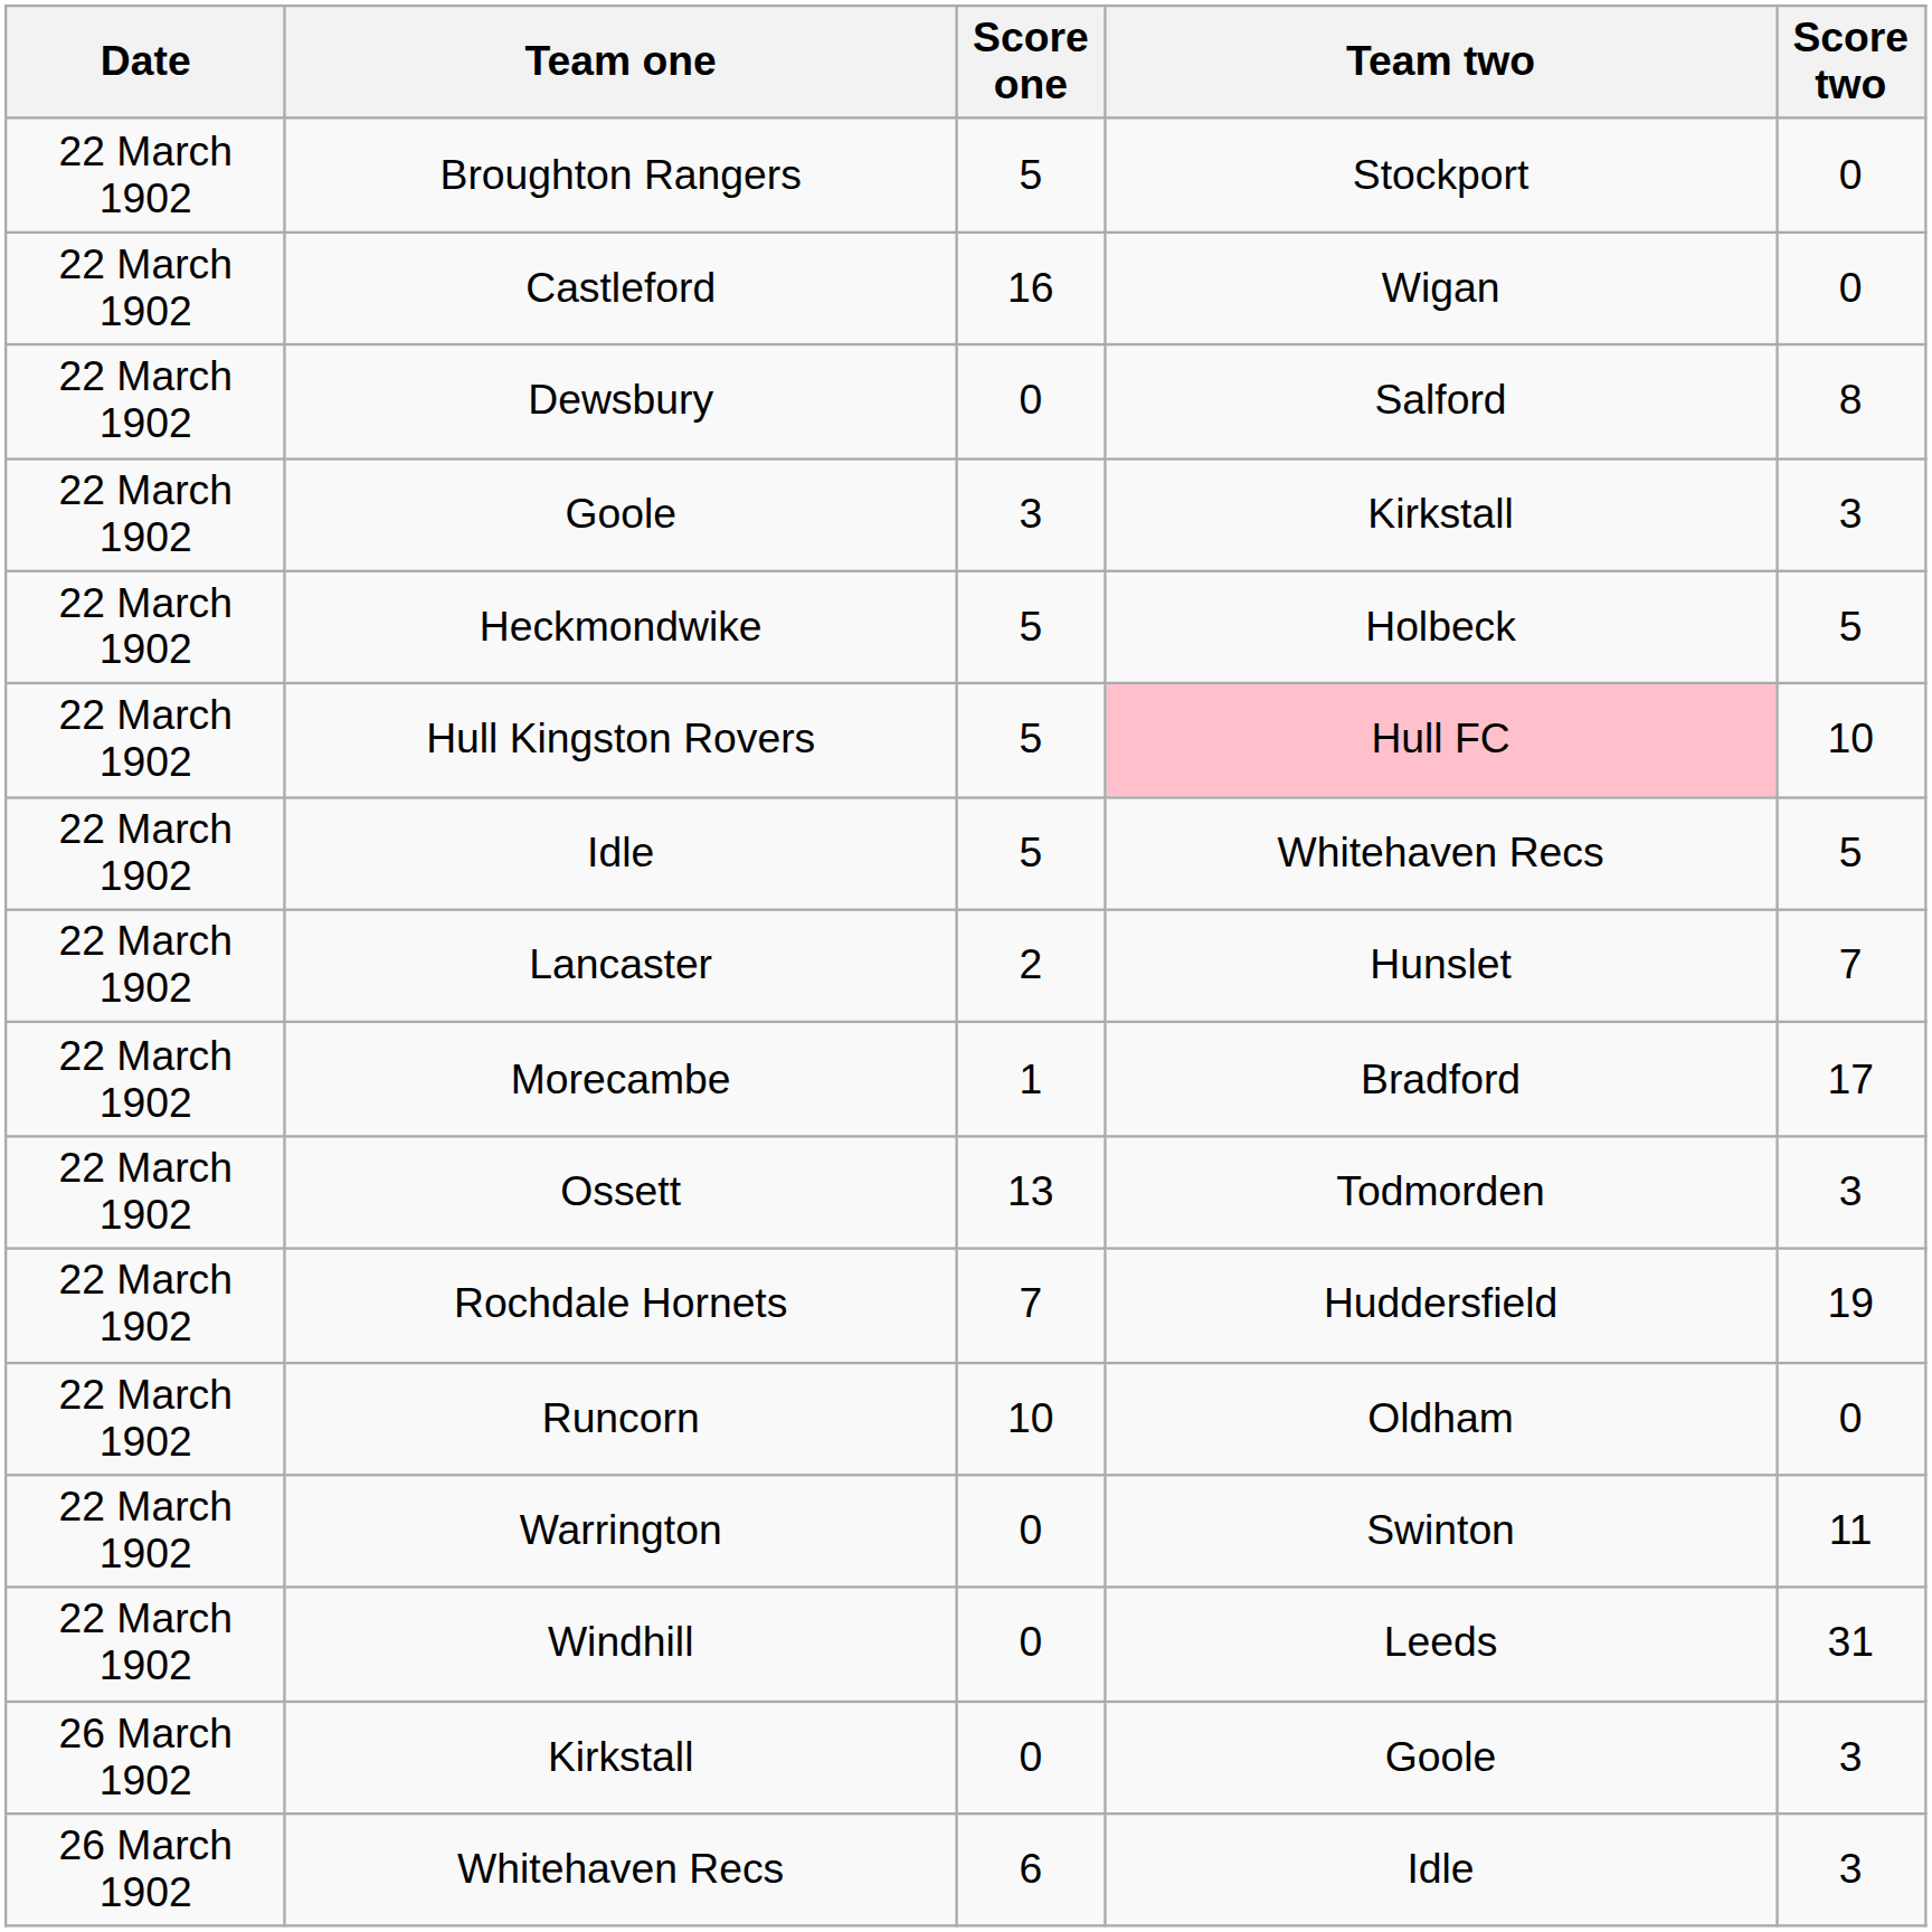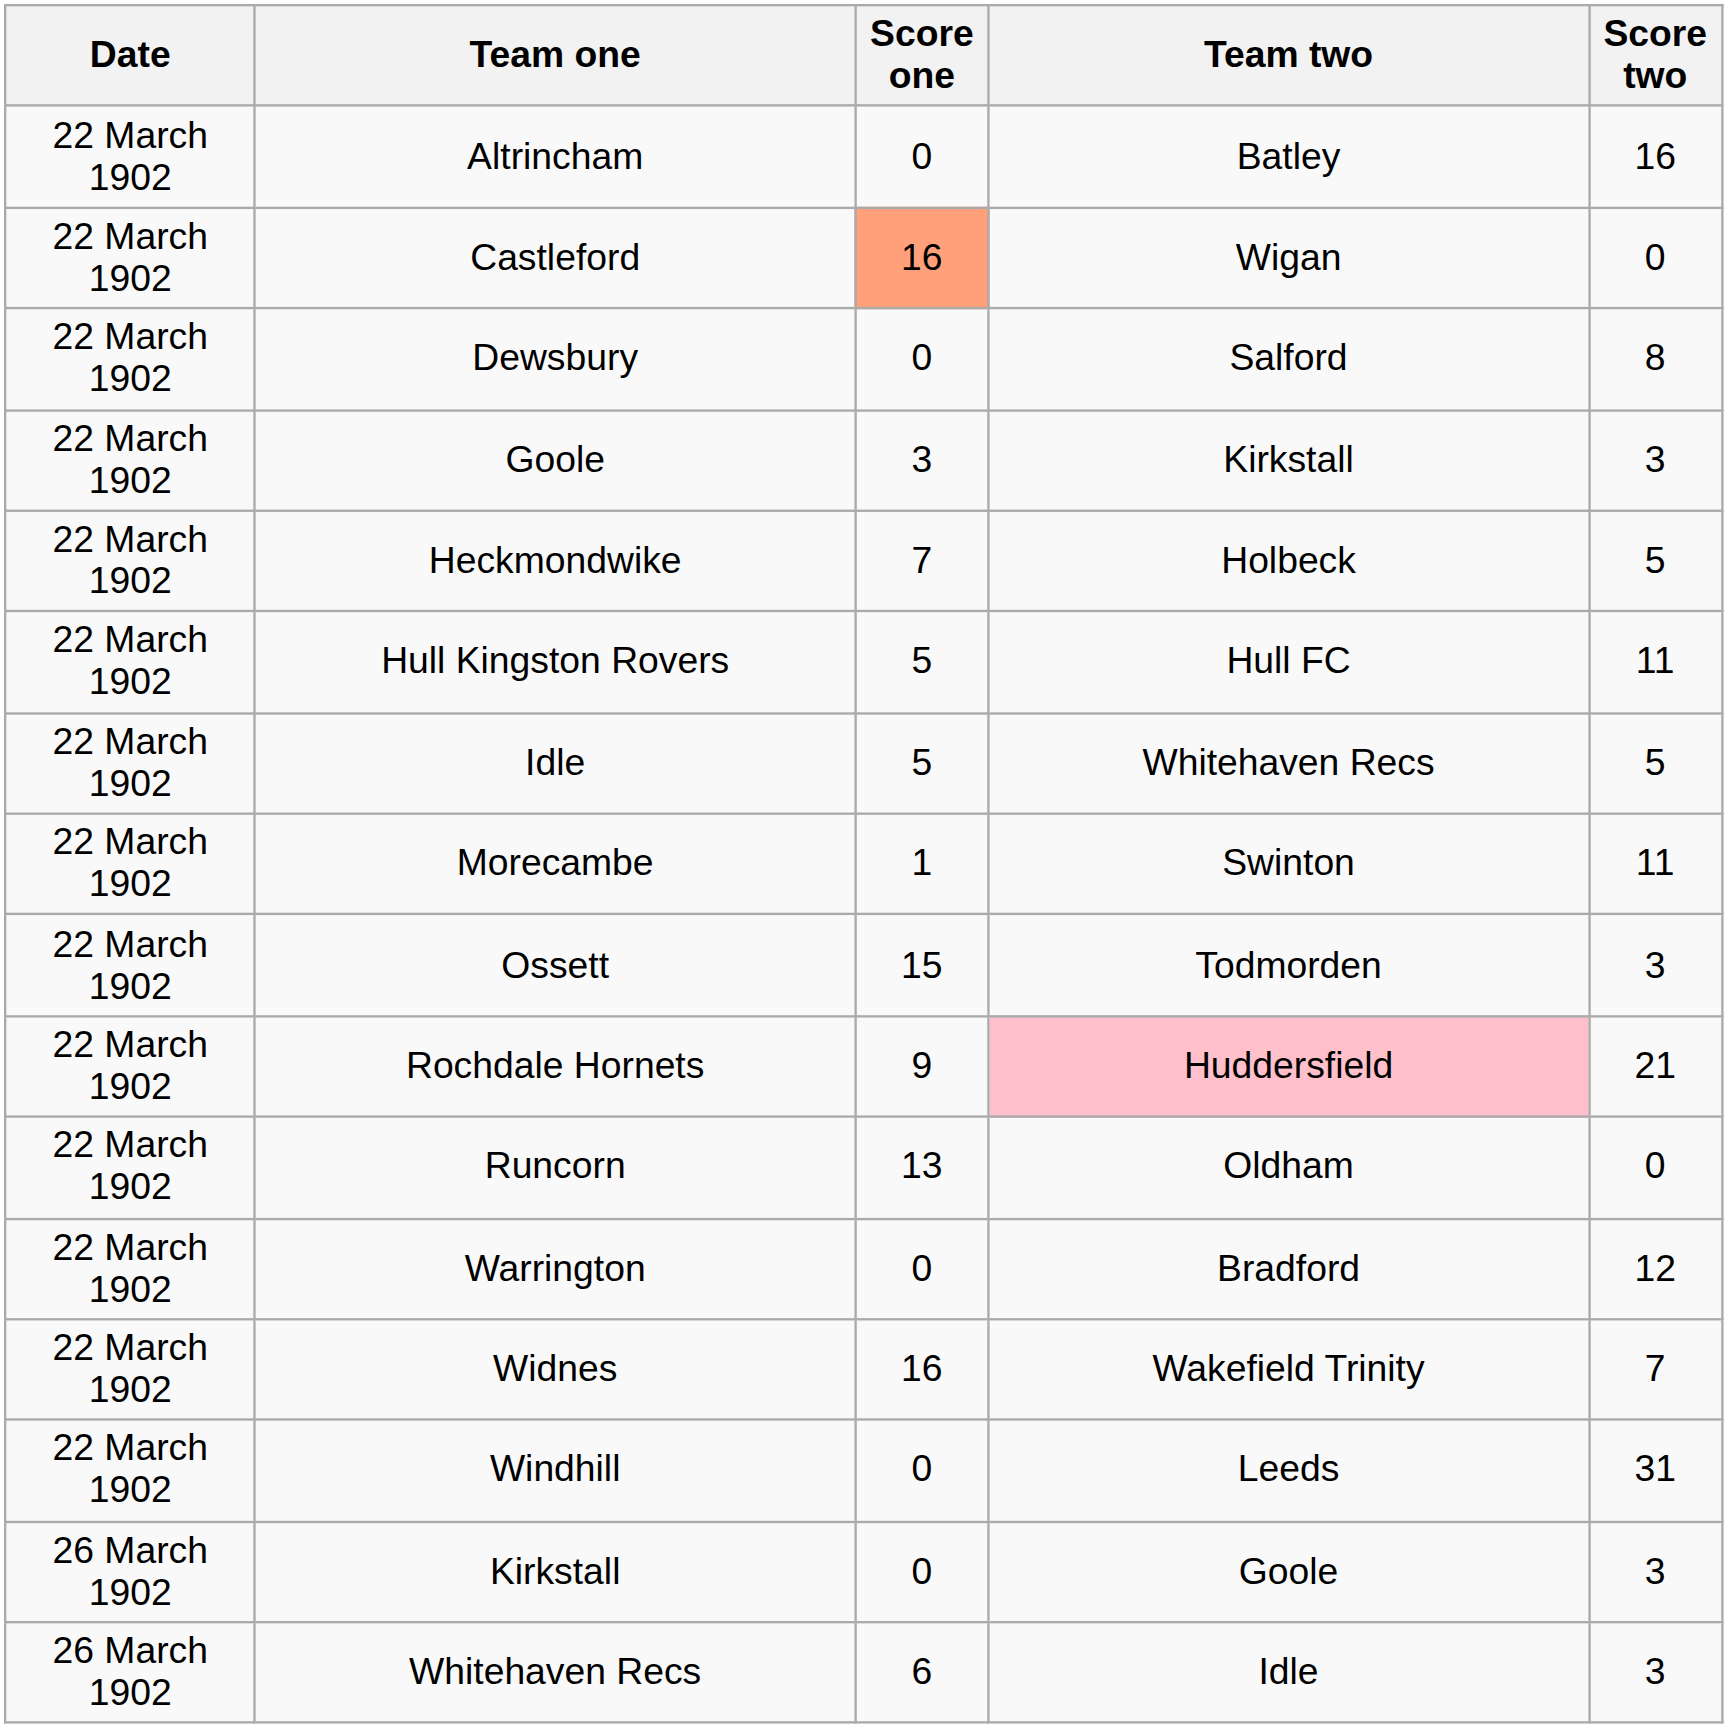+ row: 22 March 1902 | Altrincham | 0 | Batley | 16
- row: 22 March 1902 | Broughton Rangers | 5 | Stockport | 0
Castleford | Score one: no background -> lightsalmon background
Heckmondwike | Score one: 5 -> 7
Hull Kingston Rovers | Team two: pink background -> no background
Hull Kingston Rovers | Score two: 10 -> 11
- row: 22 March 1902 | Lancaster | 2 | Hunslet | 7
Morecambe | Team two: Bradford -> Swinton
Morecambe | Score two: 17 -> 11
Ossett | Score one: 13 -> 15
Rochdale Hornets | Score one: 7 -> 9
Rochdale Hornets | Team two: no background -> pink background
Rochdale Hornets | Score two: 19 -> 21
Runcorn | Score one: 10 -> 13
Warrington | Team two: Swinton -> Bradford
Warrington | Score two: 11 -> 12
+ row: 22 March 1902 | Widnes | 16 | Wakefield Trinity | 7
